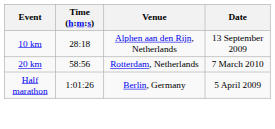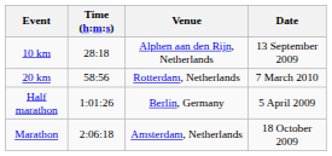+ row: Marathon | 2:06:18 | Amsterdam, Netherlands | 18 October 2009
